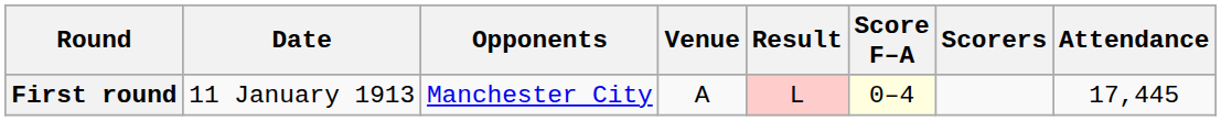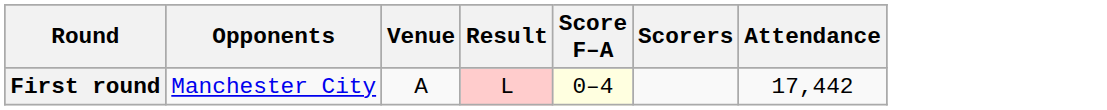- column: Date | 11 January 1913
First round | Attendance: 17,445 -> 17,442
